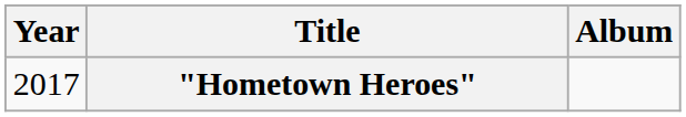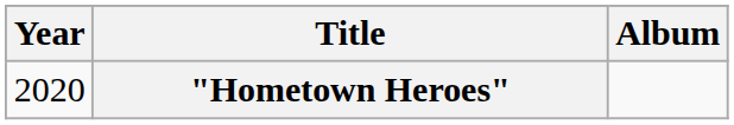"Hometown Heroes" | Year: 2017 -> 2020
